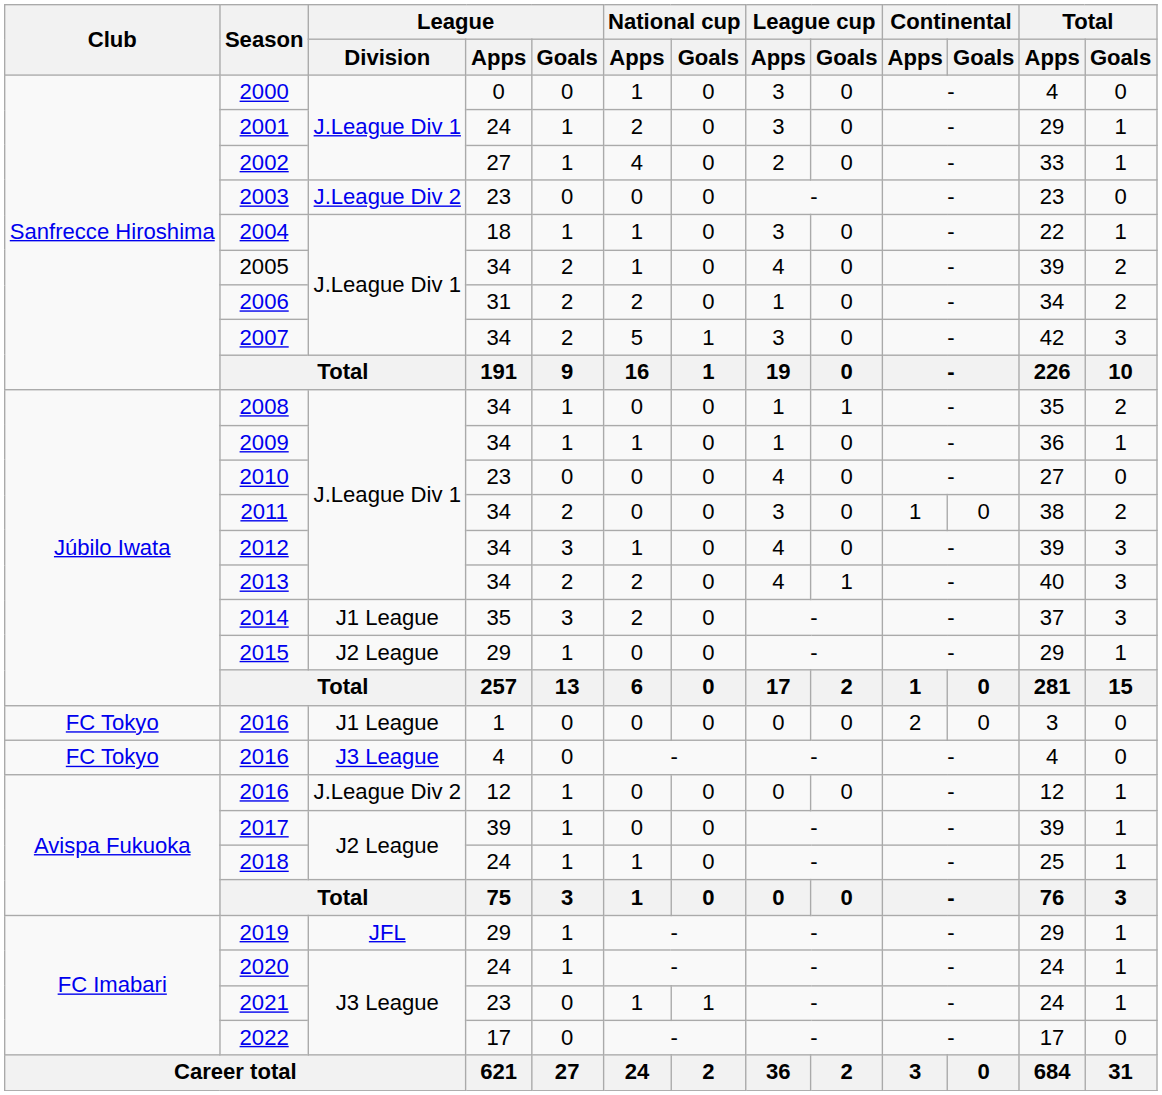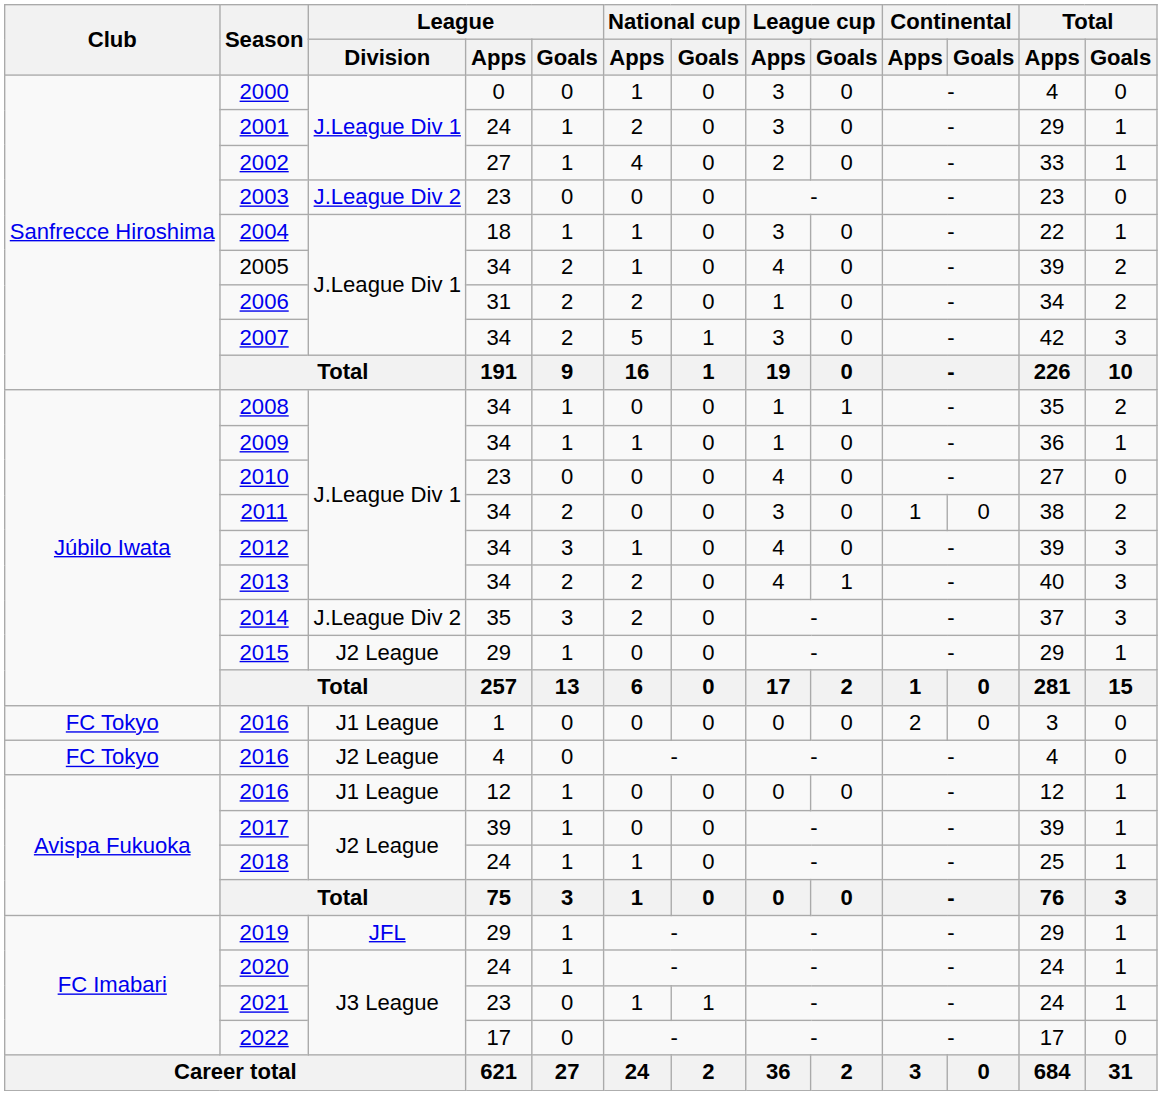2014 | League / Division: J1 League -> J.League Div 2
2016 / 4 | League / Division: J3 League -> J2 League
2016 / 12 | League / Division: J.League Div 2 -> J1 League
